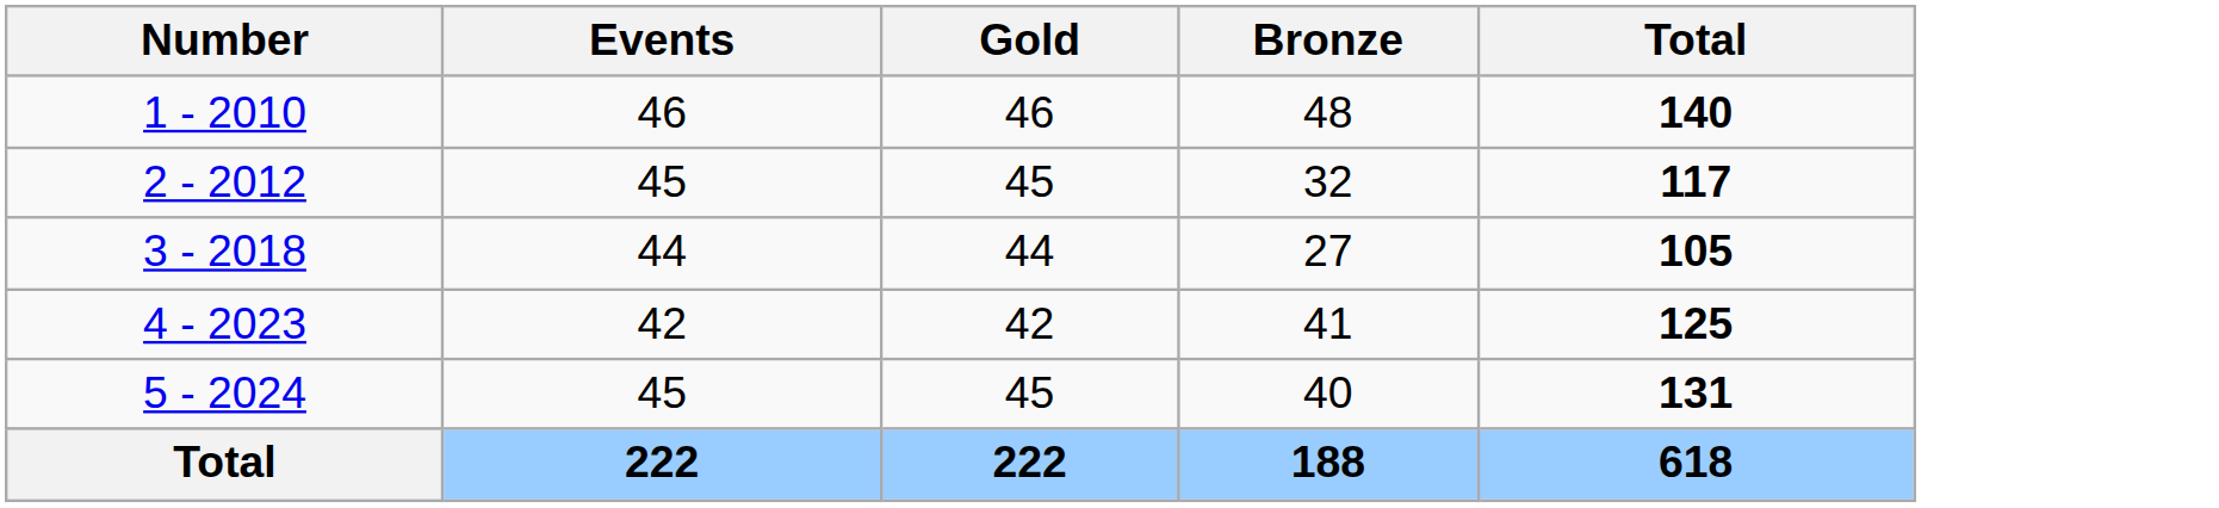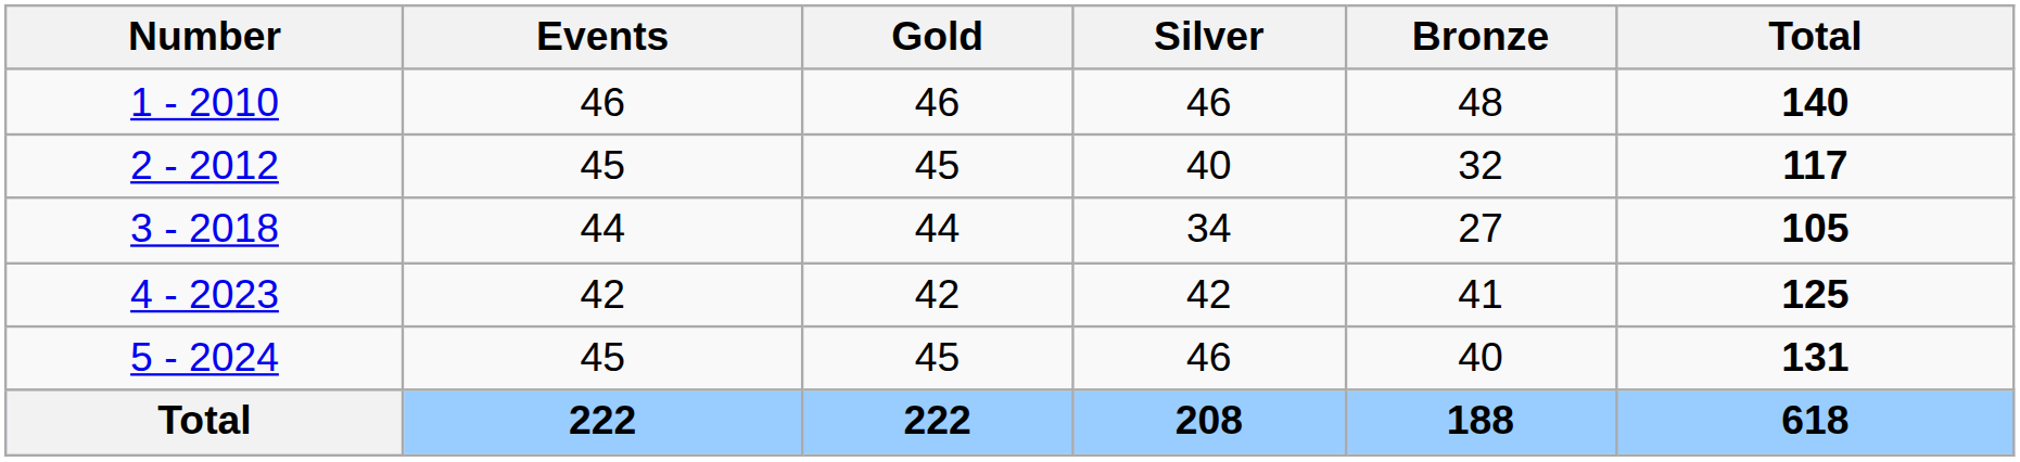+ column: Silver | 46 | 40 | 34 | 42 | 46 | 208
